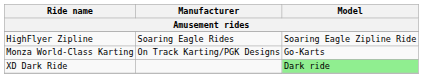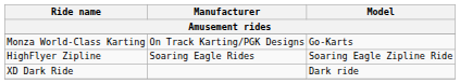rows swapped: HighFlyer Zipline <-> Monza World-Class Karting
XD Dark Ride | Model: lightgreen background -> no background
